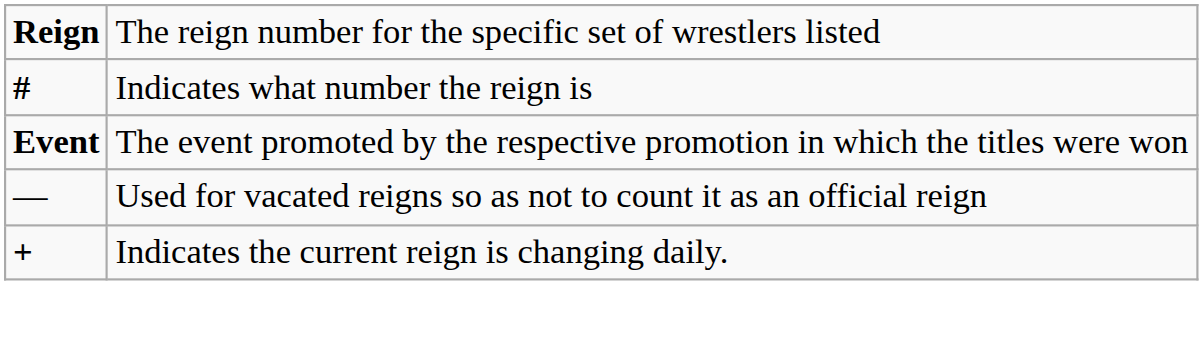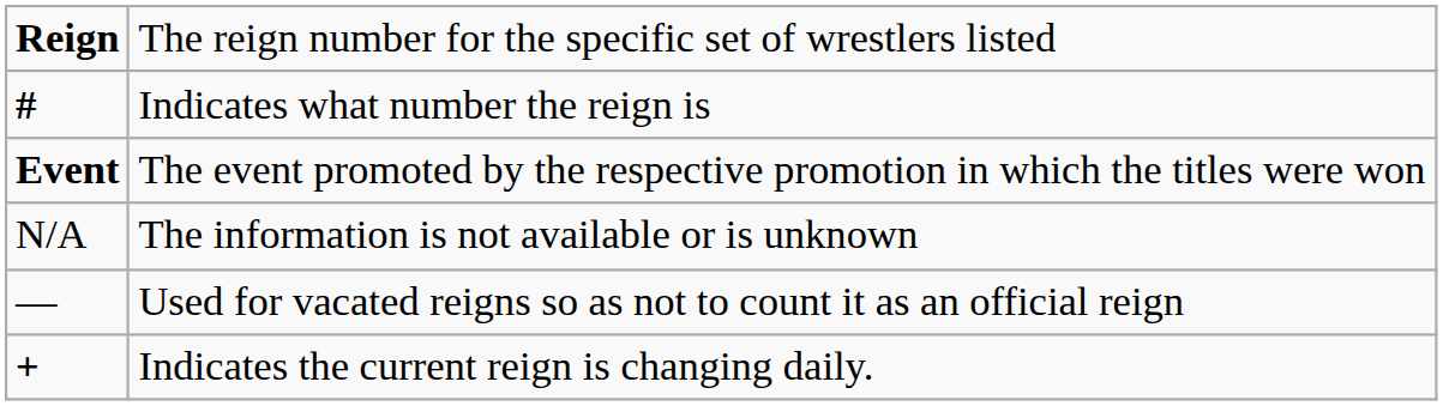+ row: N/A | The information is not available or is unknown
